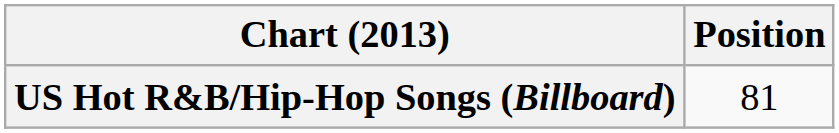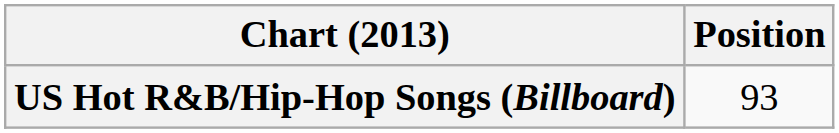US Hot R&B/Hip-Hop Songs (Billboard) | Position: 81 -> 93
